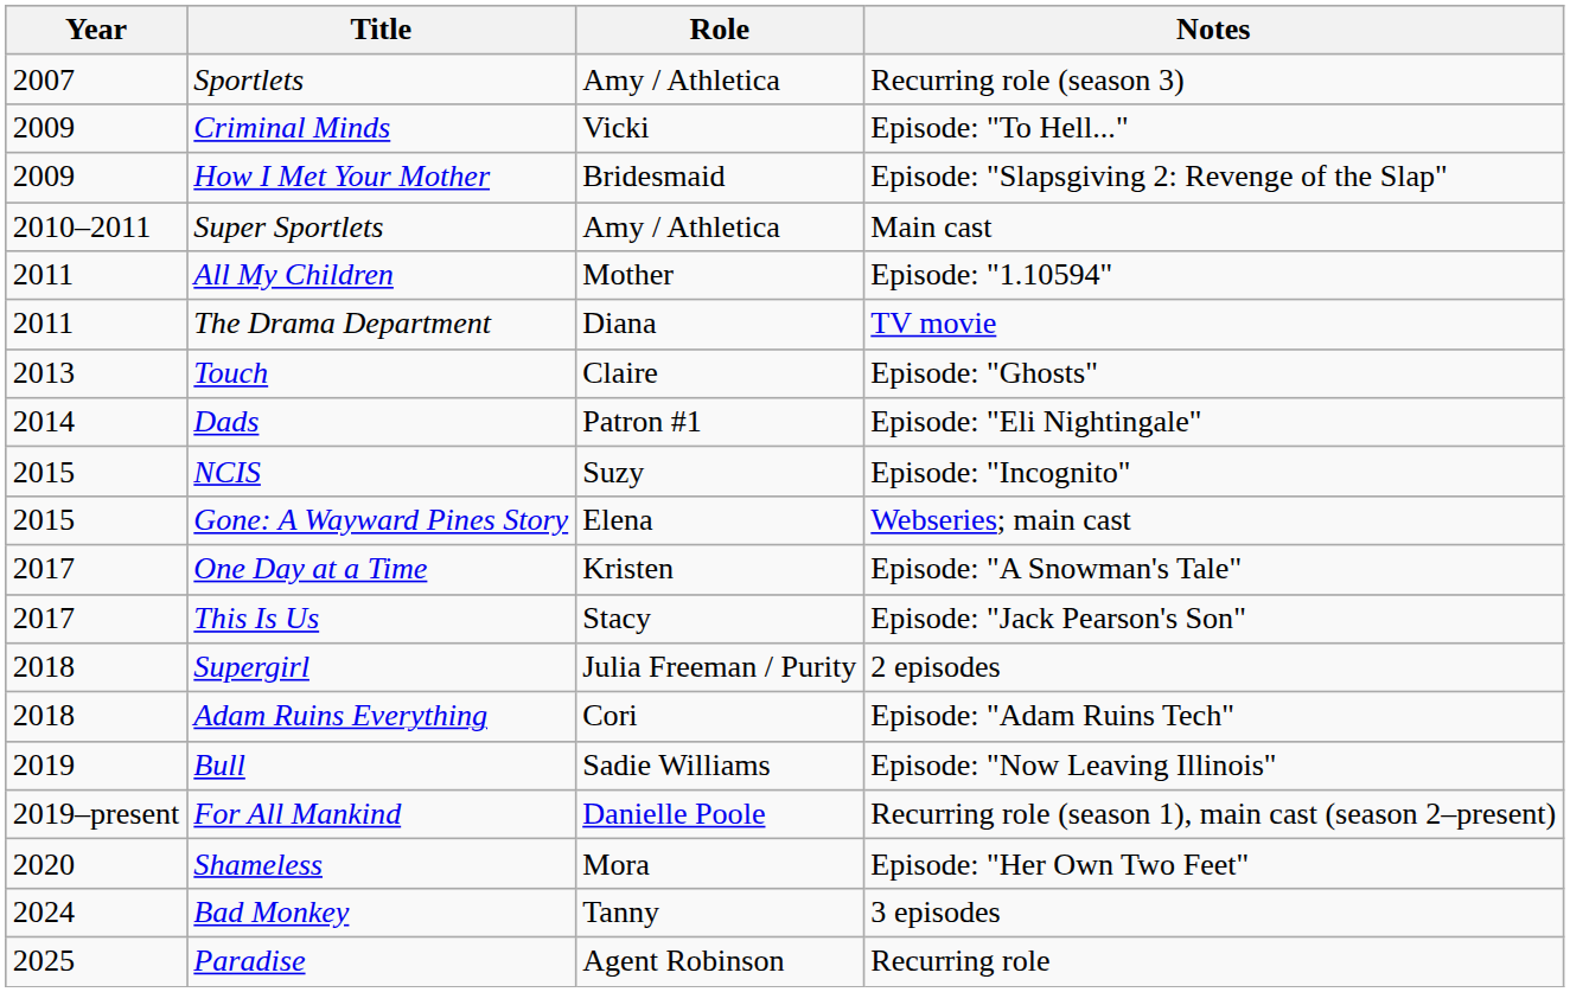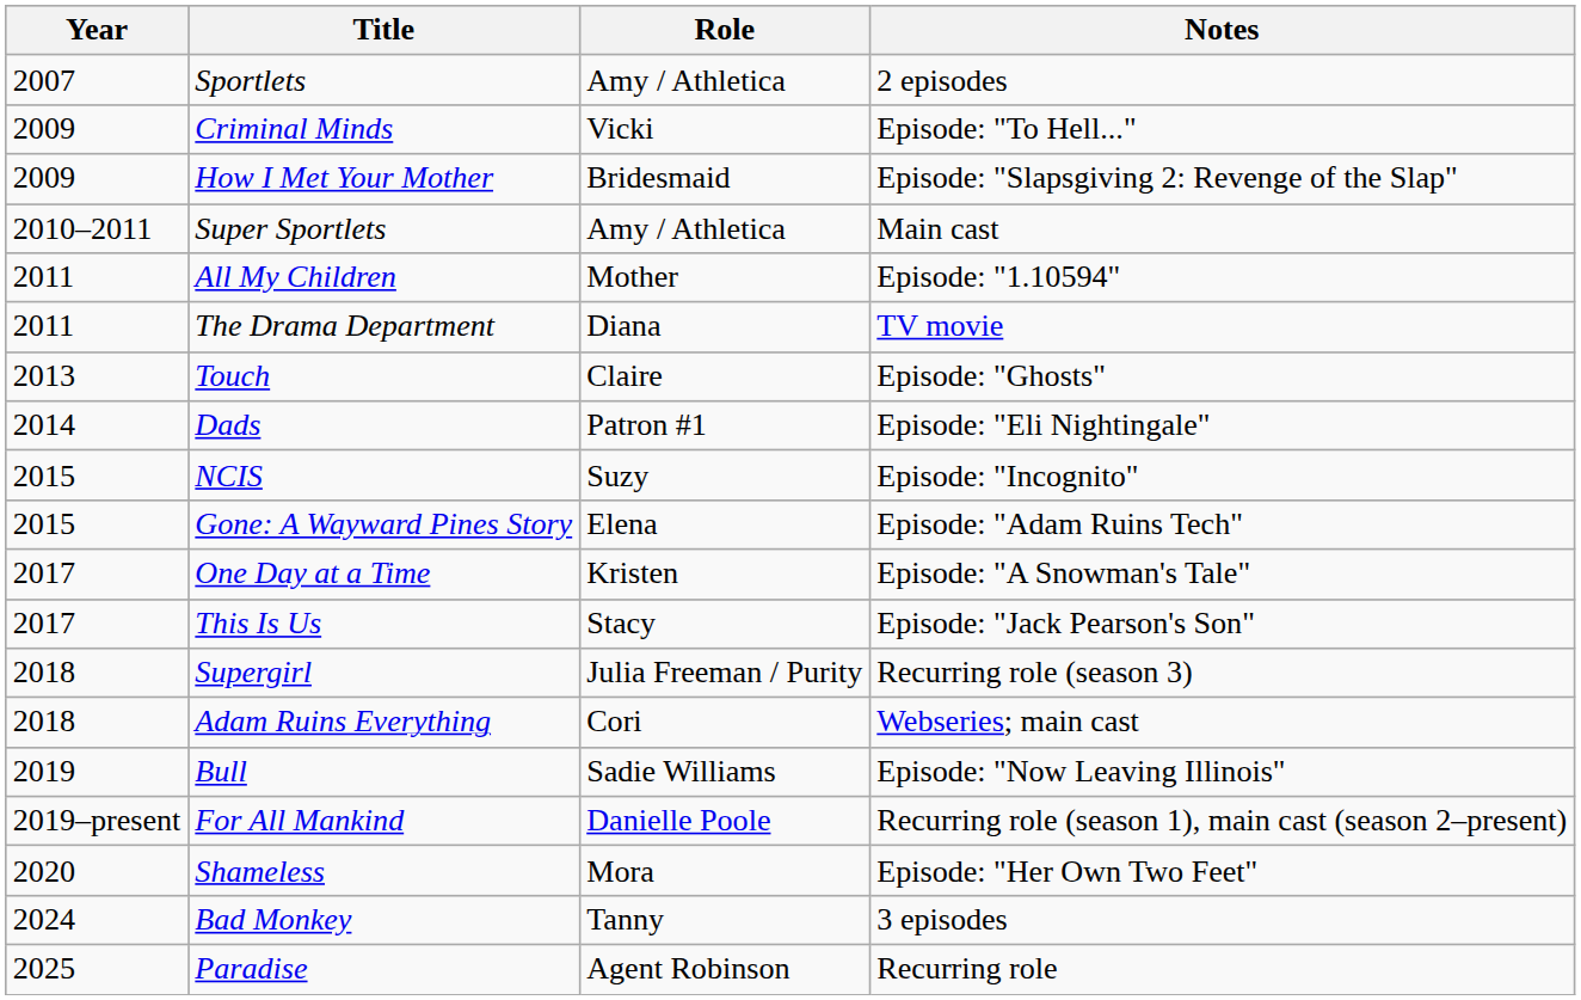Sportlets | Notes: Recurring role (season 3) -> 2 episodes
Gone: A Wayward Pines Story | Notes: Webseries; main cast -> Episode: "Adam Ruins Tech"
Supergirl | Notes: 2 episodes -> Recurring role (season 3)
Adam Ruins Everything | Notes: Episode: "Adam Ruins Tech" -> Webseries; main cast
